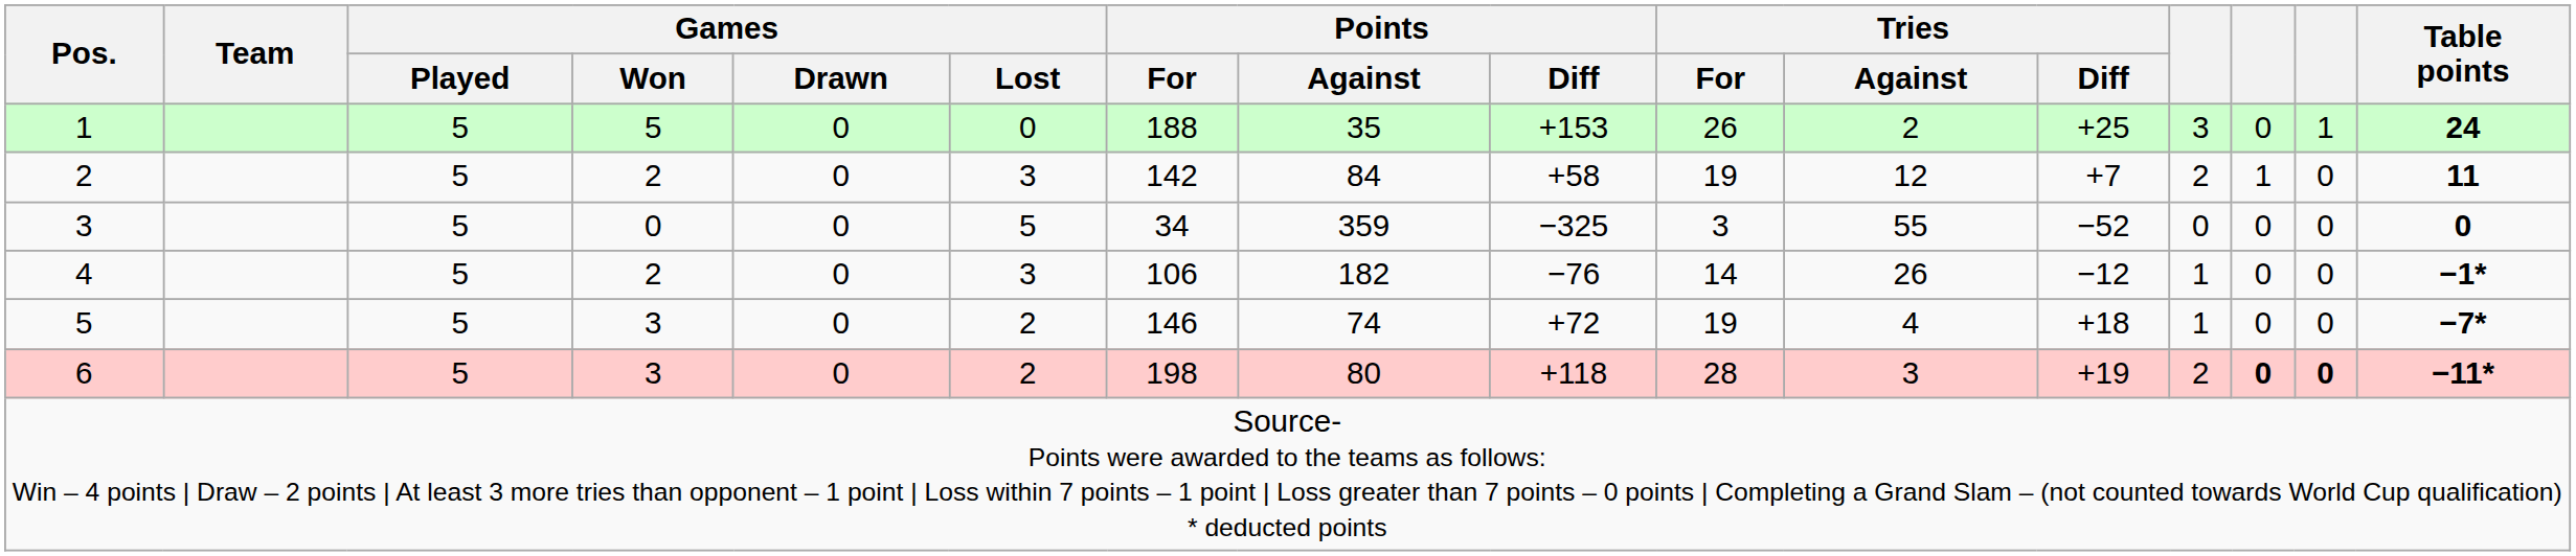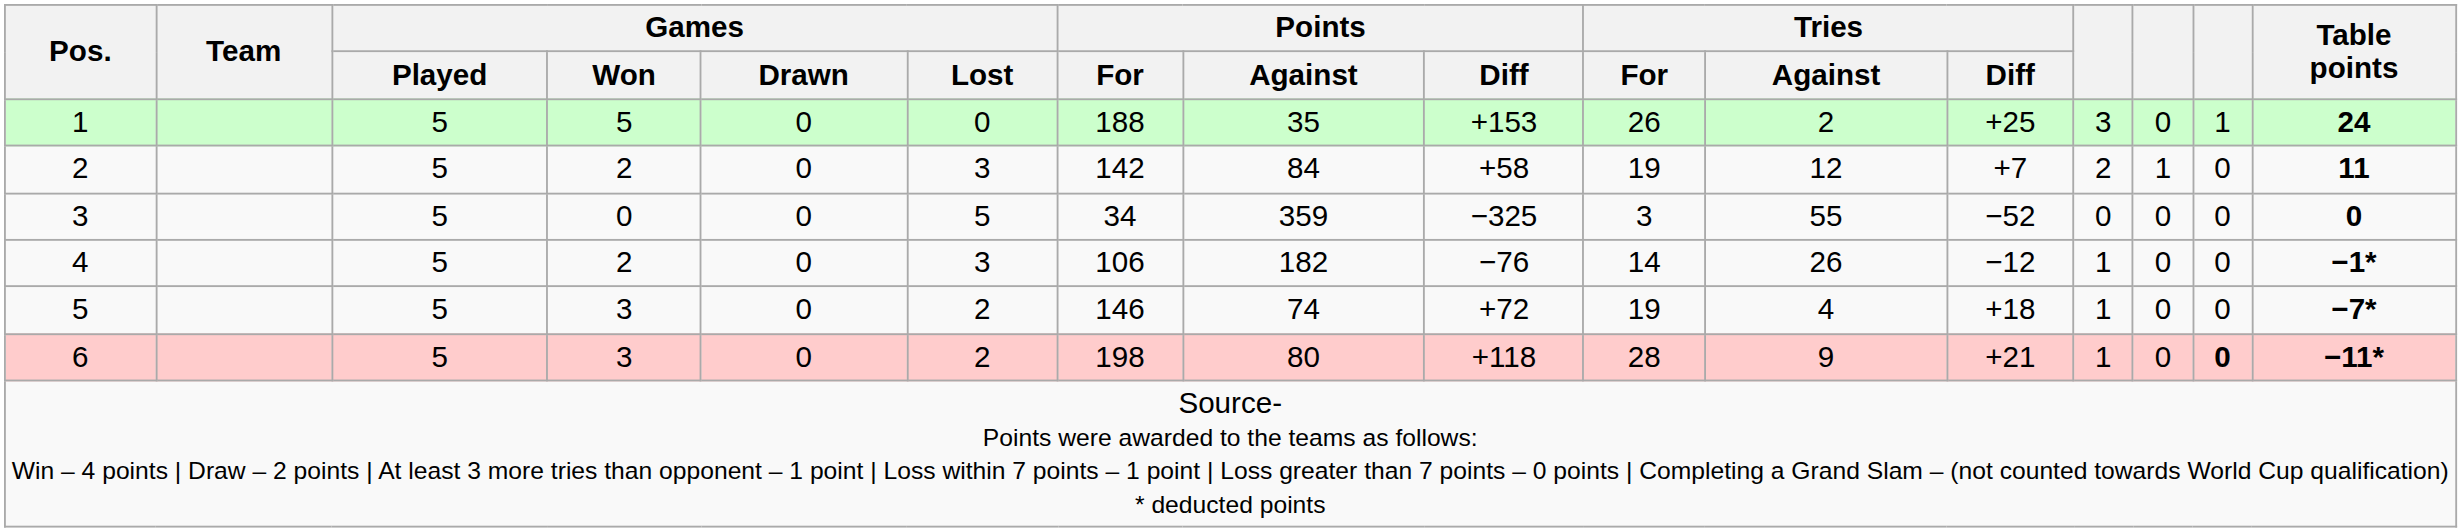6 | Tries / Against: 3 -> 9
6 | Tries / Diff: +19 -> +21
6 | column 13: 2 -> 1
6 | column 14: bold -> normal
